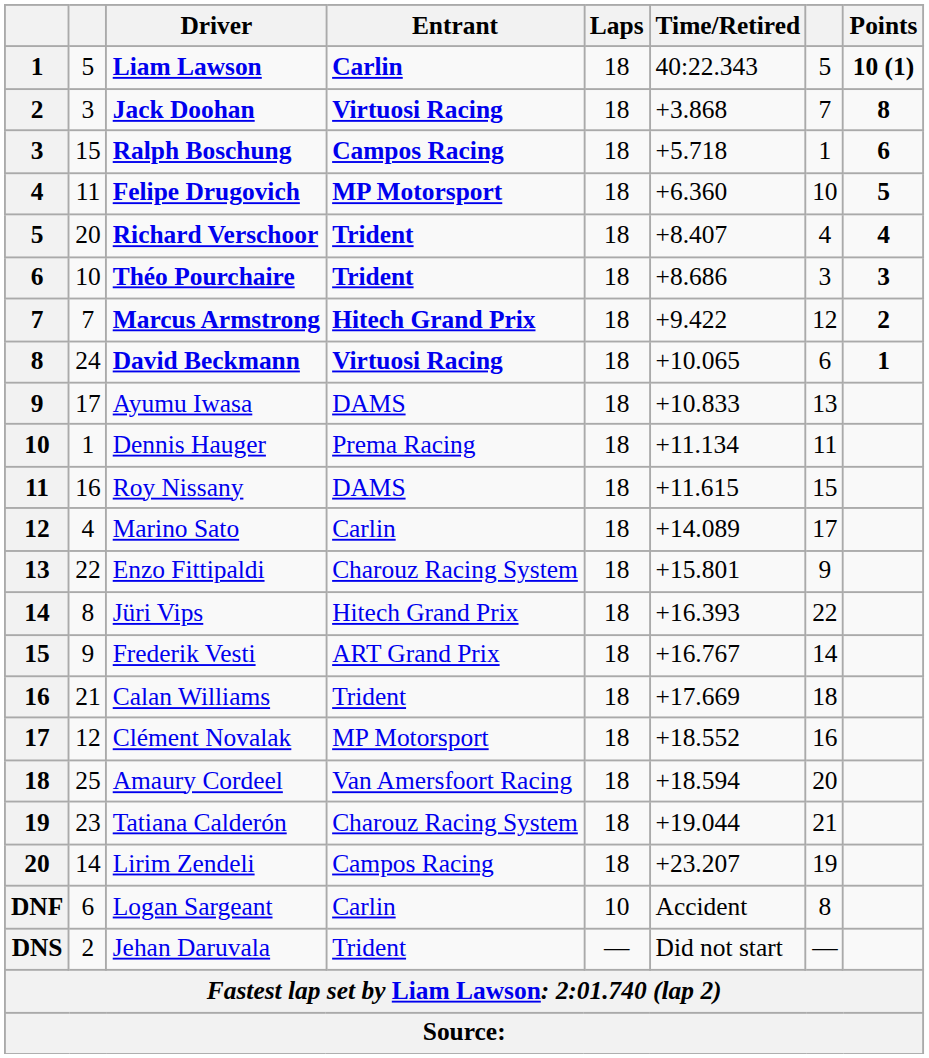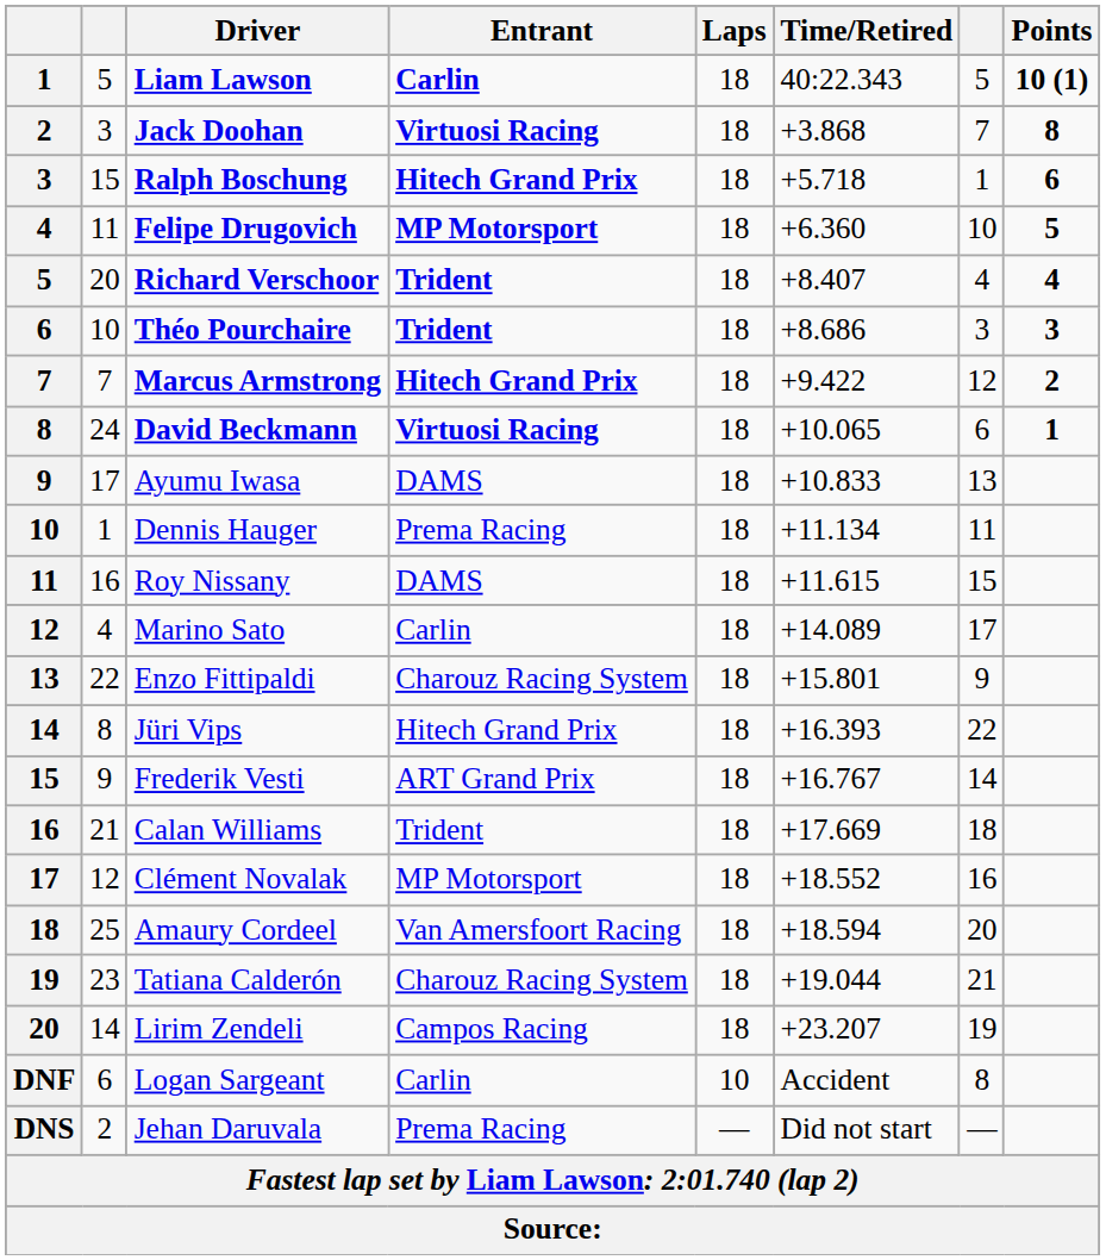Ralph Boschung | Entrant: Campos Racing -> Hitech Grand Prix
Jehan Daruvala | Entrant: Trident -> Prema Racing
